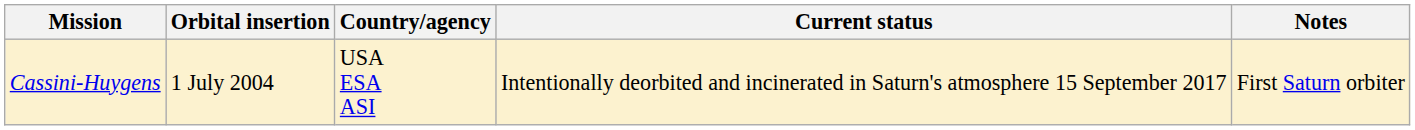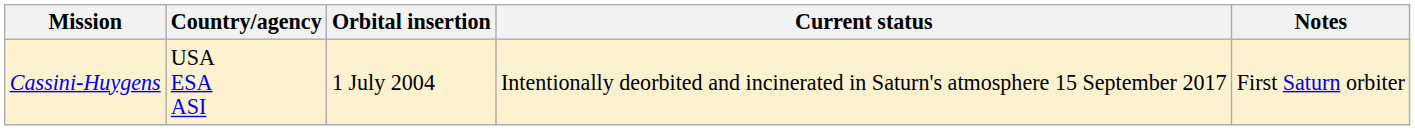columns swapped: Country/agency <-> Orbital insertion
